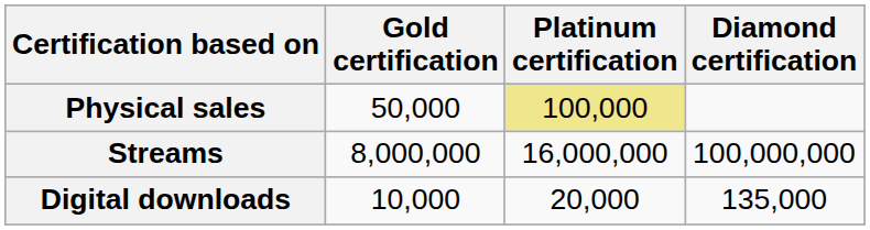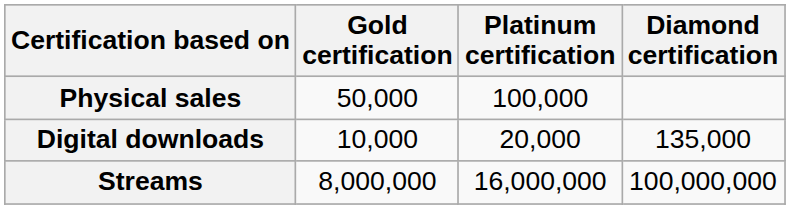Physical sales | Platinum certification: khaki background -> no background
rows swapped: Digital downloads <-> Streams
